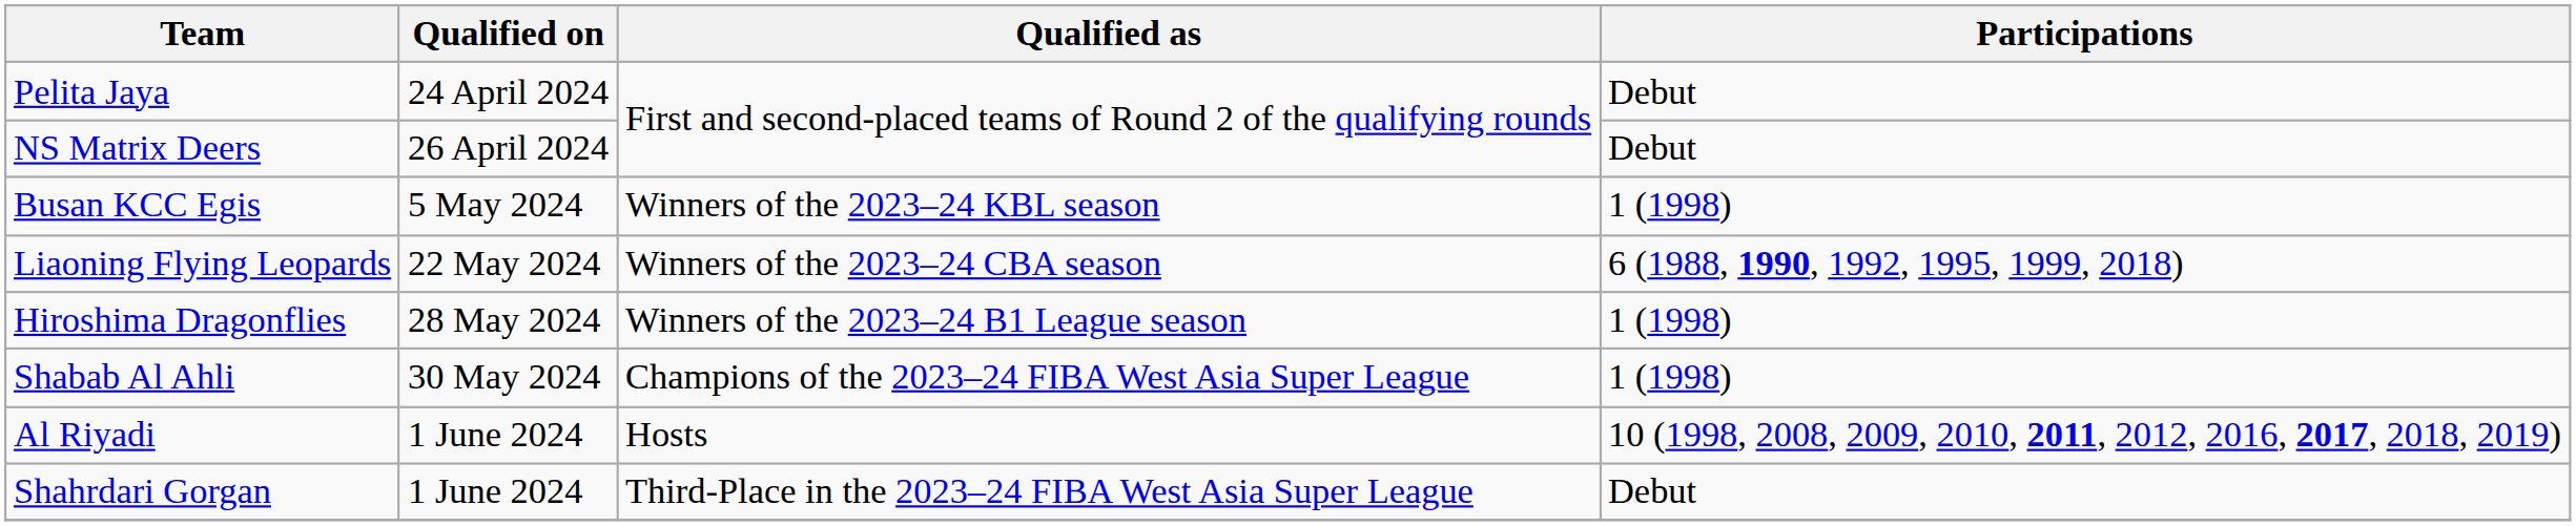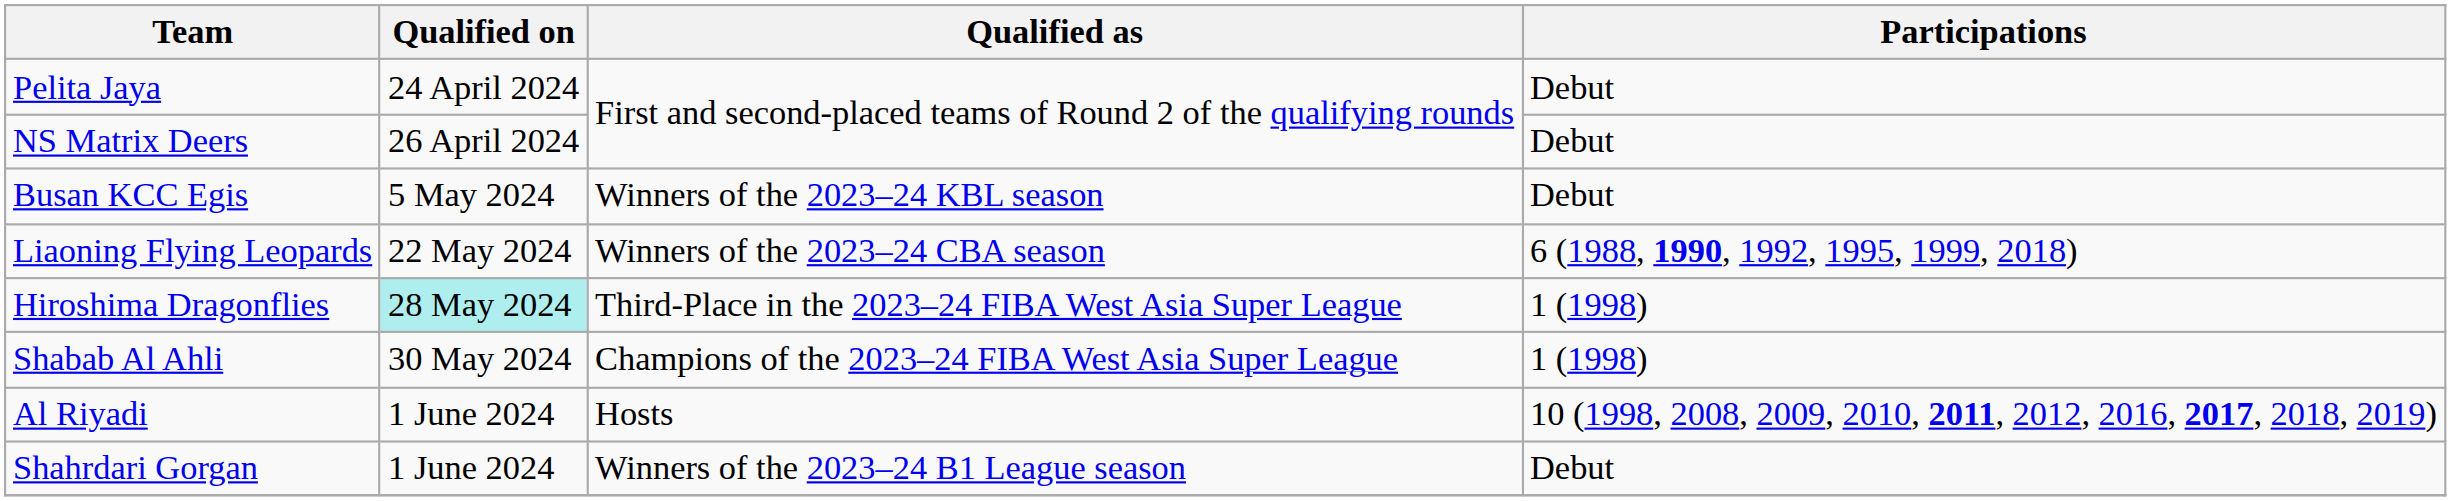Busan KCC Egis | Participations: 1 (1998) -> Debut
Hiroshima Dragonflies | Qualified on: no background -> paleturquoise background
Hiroshima Dragonflies | Qualified as: Winners of the 2023–24 B1 League season -> Third-Place in the 2023–24 FIBA West Asia Super League
Shahrdari Gorgan | Qualified as: Third-Place in the 2023–24 FIBA West Asia Super League -> Winners of the 2023–24 B1 League season
